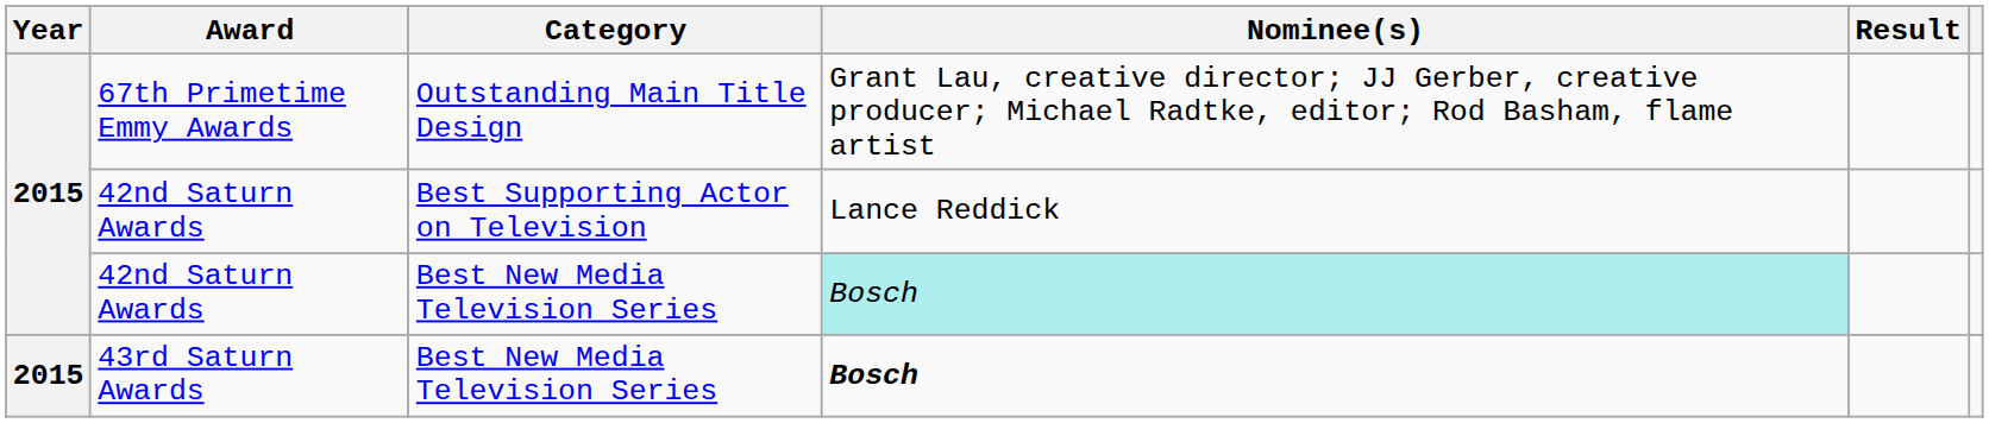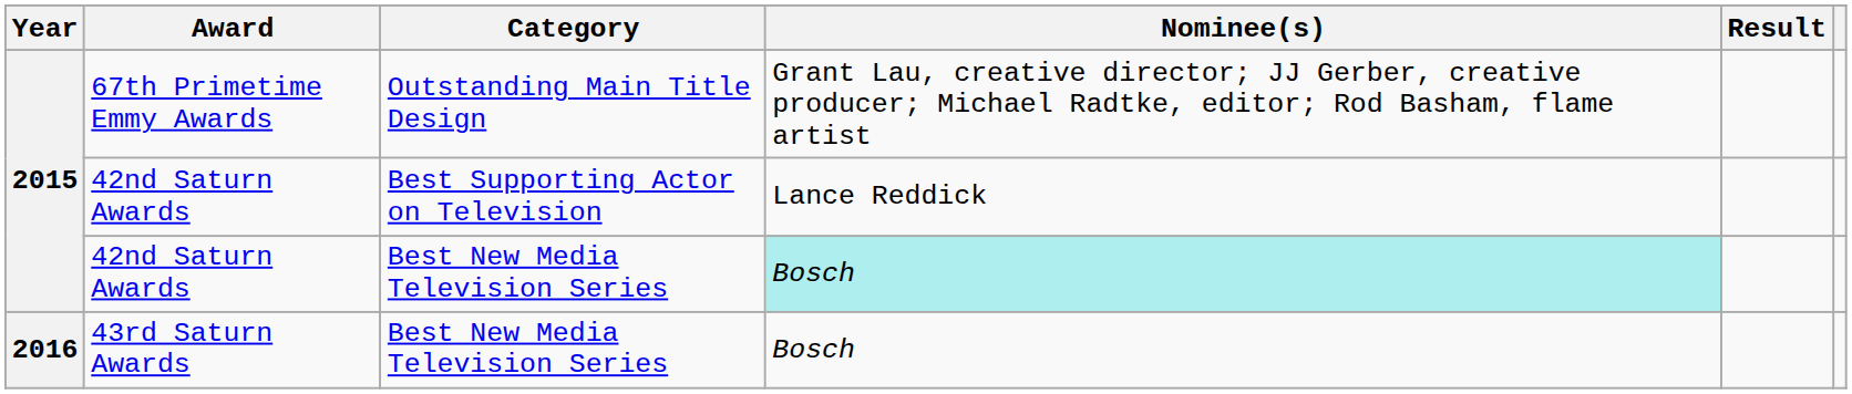43rd Saturn Awards | Year: 2015 -> 2016
43rd Saturn Awards | Nominee(s): bold -> normal
